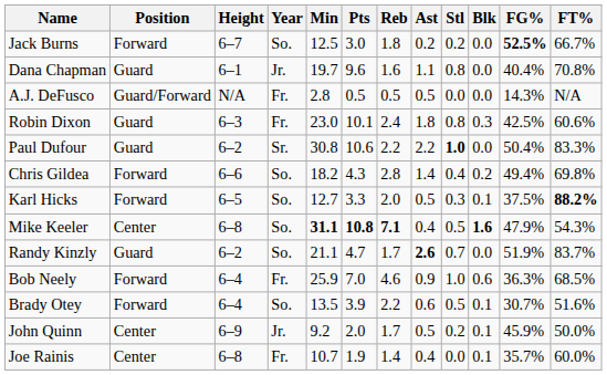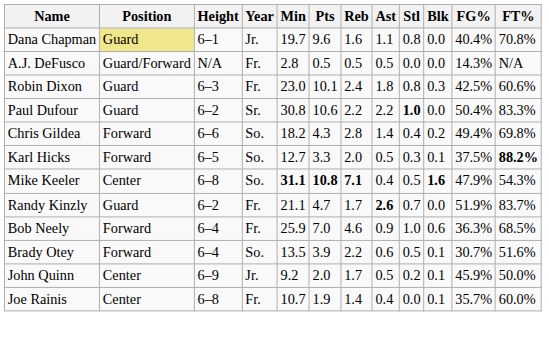- row: Jack Burns | Forward | 6–7 | So. | 12.5 | 3.0 | 1.8 | 0.2 | 0.2 | 0.0 | 52.5% | 66.7%
Dana Chapman | Position: no background -> khaki background
Randy Kinzly | Year: So. -> Fr.
